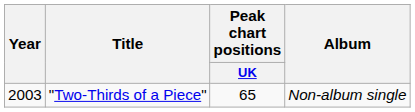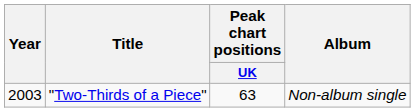"Two-Thirds of a Piece" | Peak chart positions / UK: 65 -> 63
